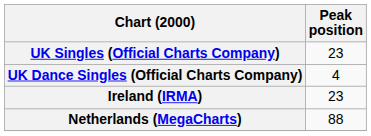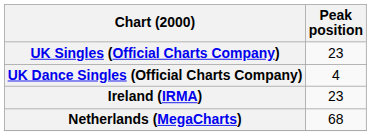Netherlands (MegaCharts) | Peak position: 88 -> 68
